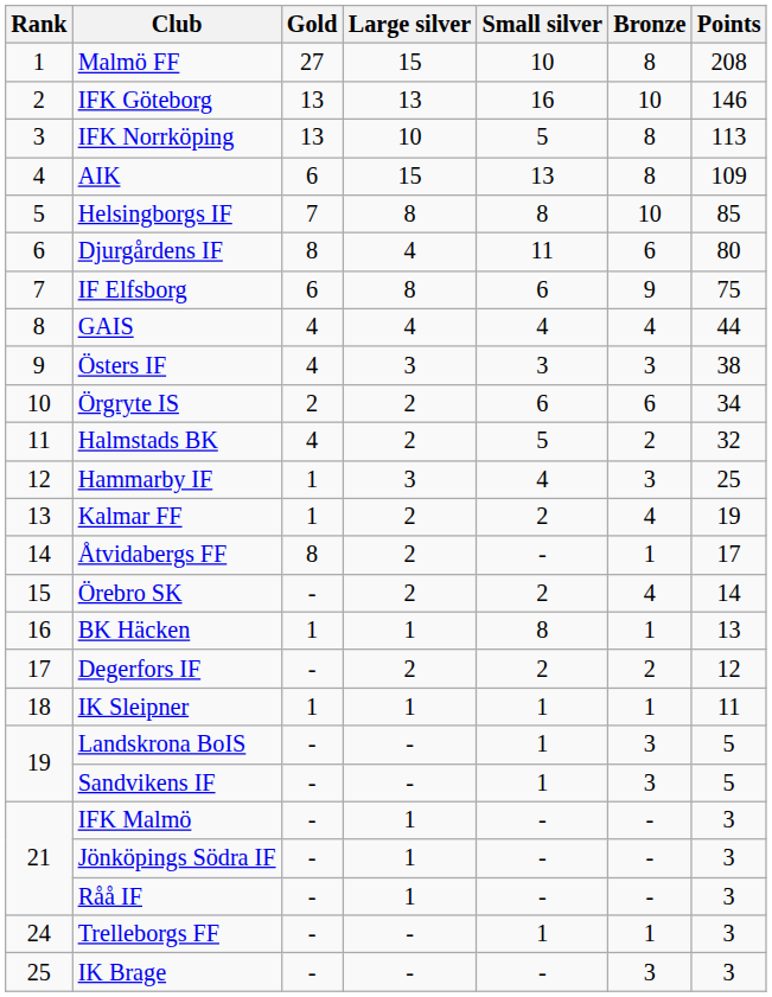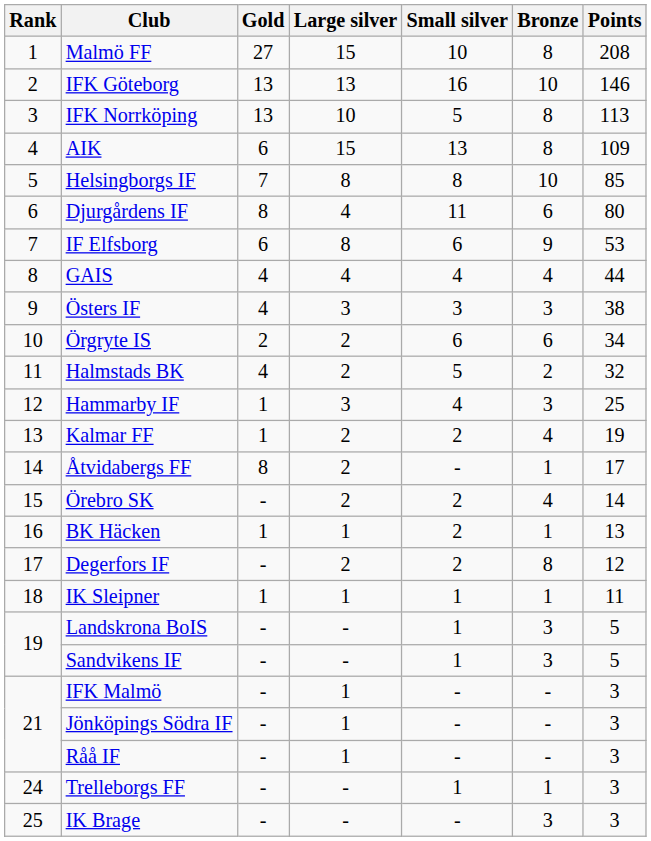IF Elfsborg | Points: 75 -> 53
BK Häcken | Small silver: 8 -> 2
Degerfors IF | Bronze: 2 -> 8
